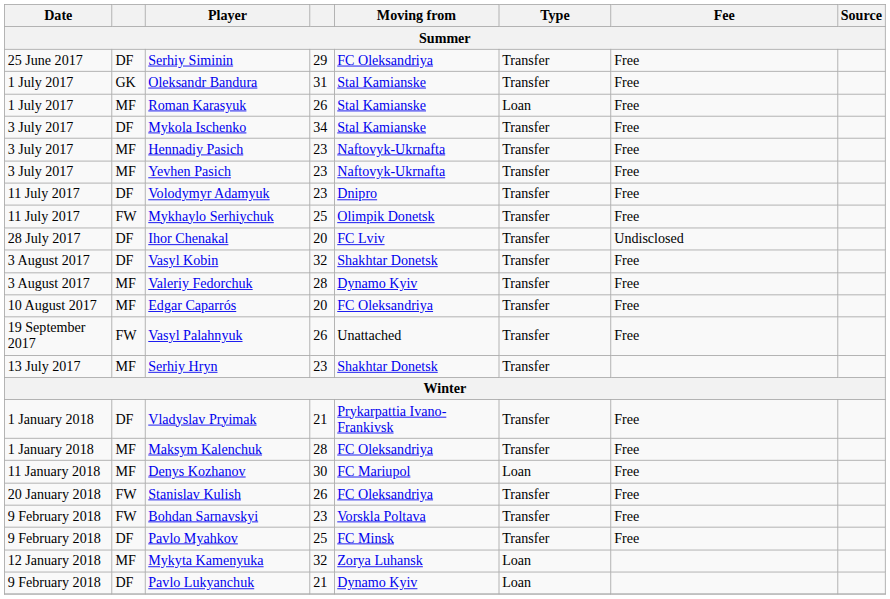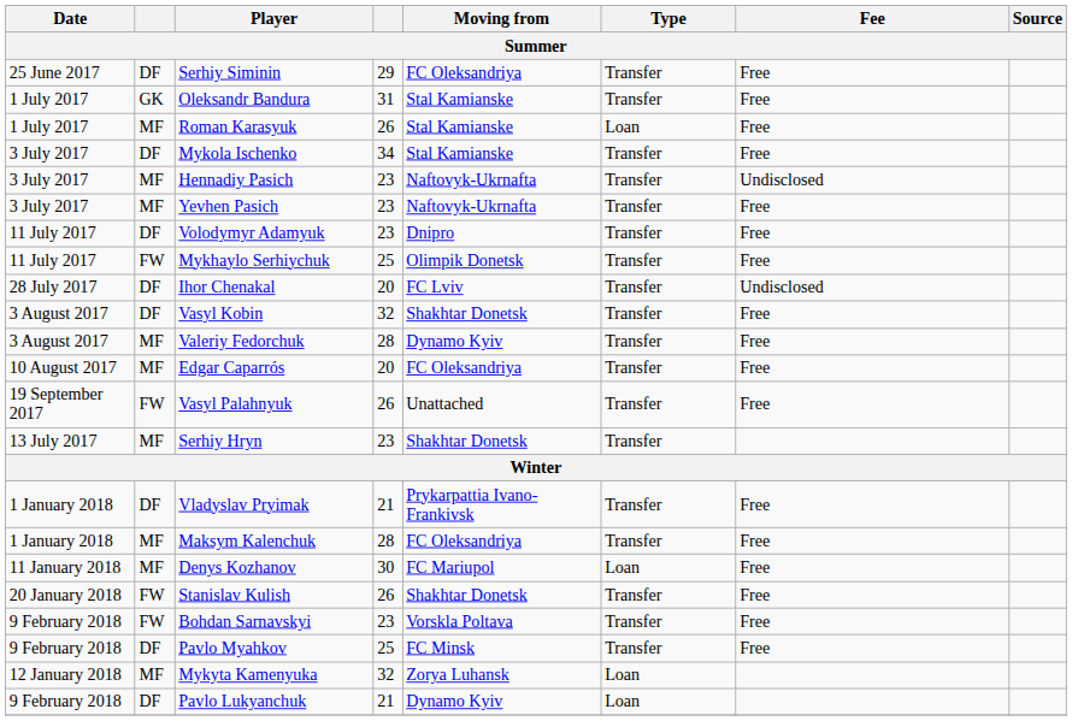Hennadiy Pasich | Fee: Free -> Undisclosed
Stanislav Kulish | Moving from: FC Oleksandriya -> Shakhtar Donetsk
